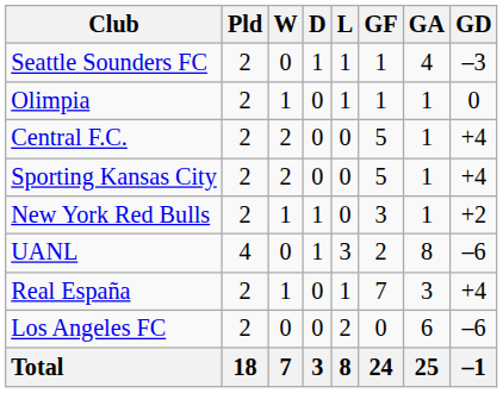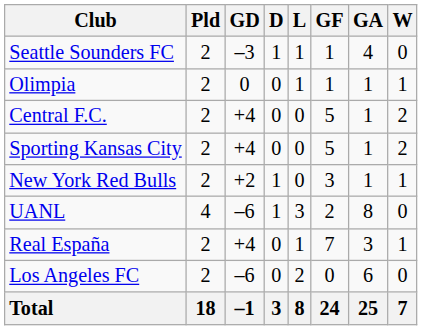columns swapped: W <-> GD
